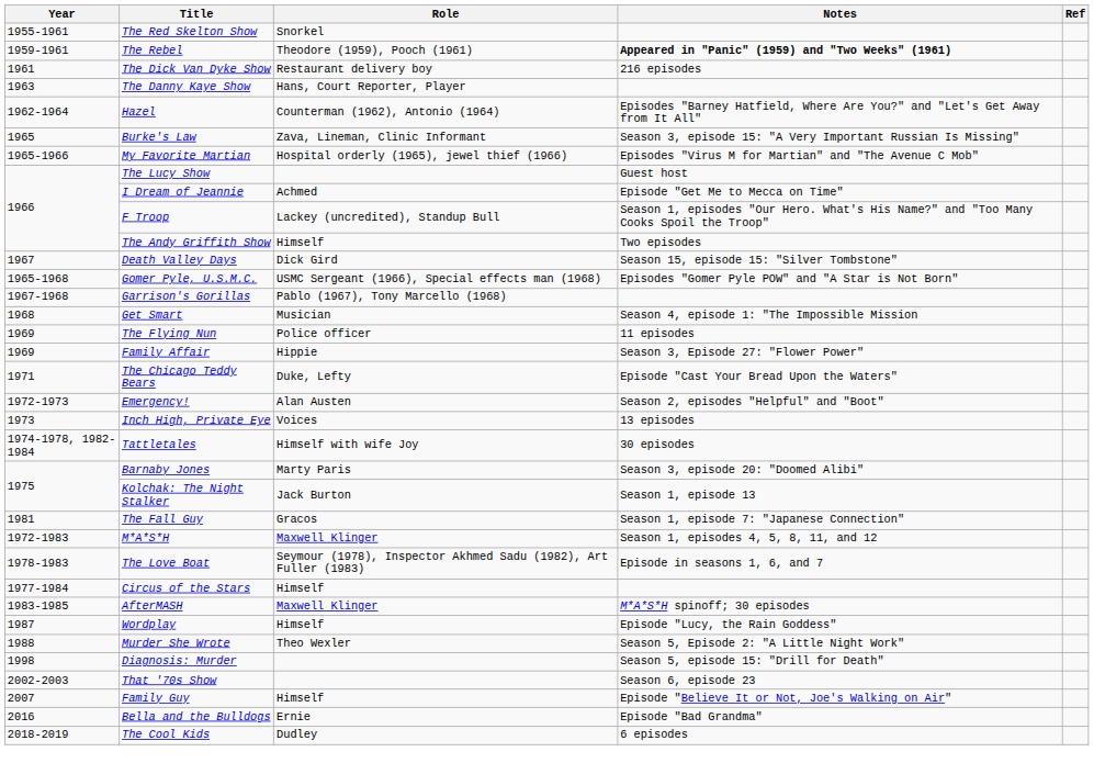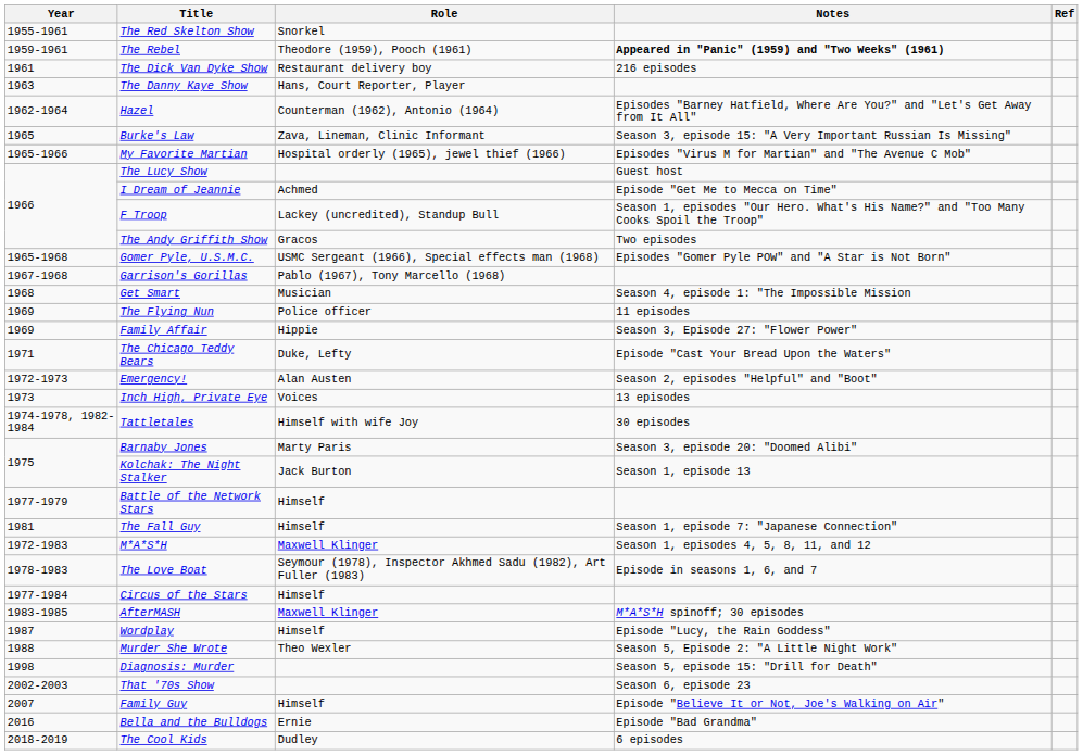The Andy Griffith Show | Role: Himself -> Gracos
- row: 1967 | Death Valley Days | Dick Gird | Season 15, episode 15: "Silver Tombstone"
+ row: 1977-1979 | Battle of the Network Stars | Himself
The Fall Guy | Role: Gracos -> Himself
